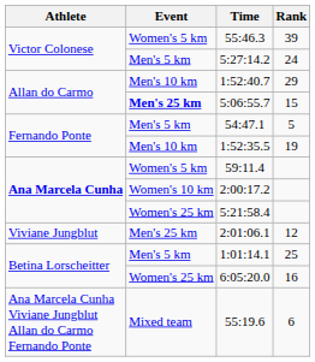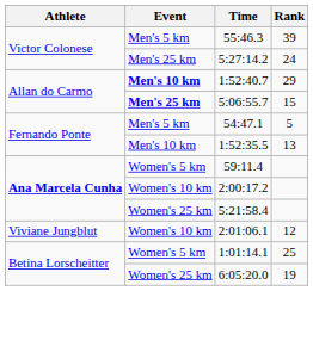55:46.3 | Event: Women's 5 km -> Men's 5 km
5:27:14.2 | Event: Men's 5 km -> Men's 25 km
1:52:40.7 | Event: normal -> bold
1:52:35.5 | Rank: 19 -> 13
2:01:06.1 | Event: Men's 25 km -> Women's 10 km
1:01:14.1 | Event: Men's 5 km -> Women's 5 km
6:05:20.0 | Rank: 16 -> 19
- row: Ana Marcela Cunha Viviane Jungblut Allan do Carmo Fernando Ponte | Mixed team | 55:19.6 | 6
